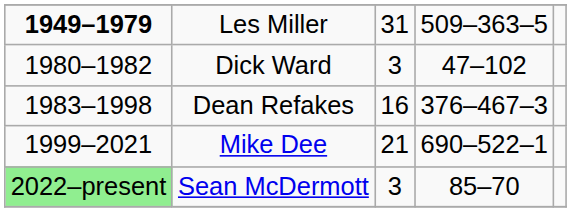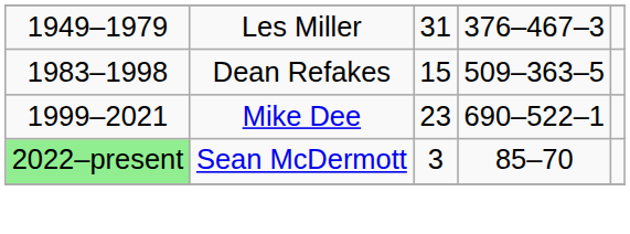Les Miller | column 1: bold -> normal
Les Miller | column 4: 509–363–5 -> 376–467–3
- row: 1980–1982 | Dick Ward | 3 | 47–102
Dean Refakes | column 3: 16 -> 15
Dean Refakes | column 4: 376–467–3 -> 509–363–5
Mike Dee | column 3: 21 -> 23
